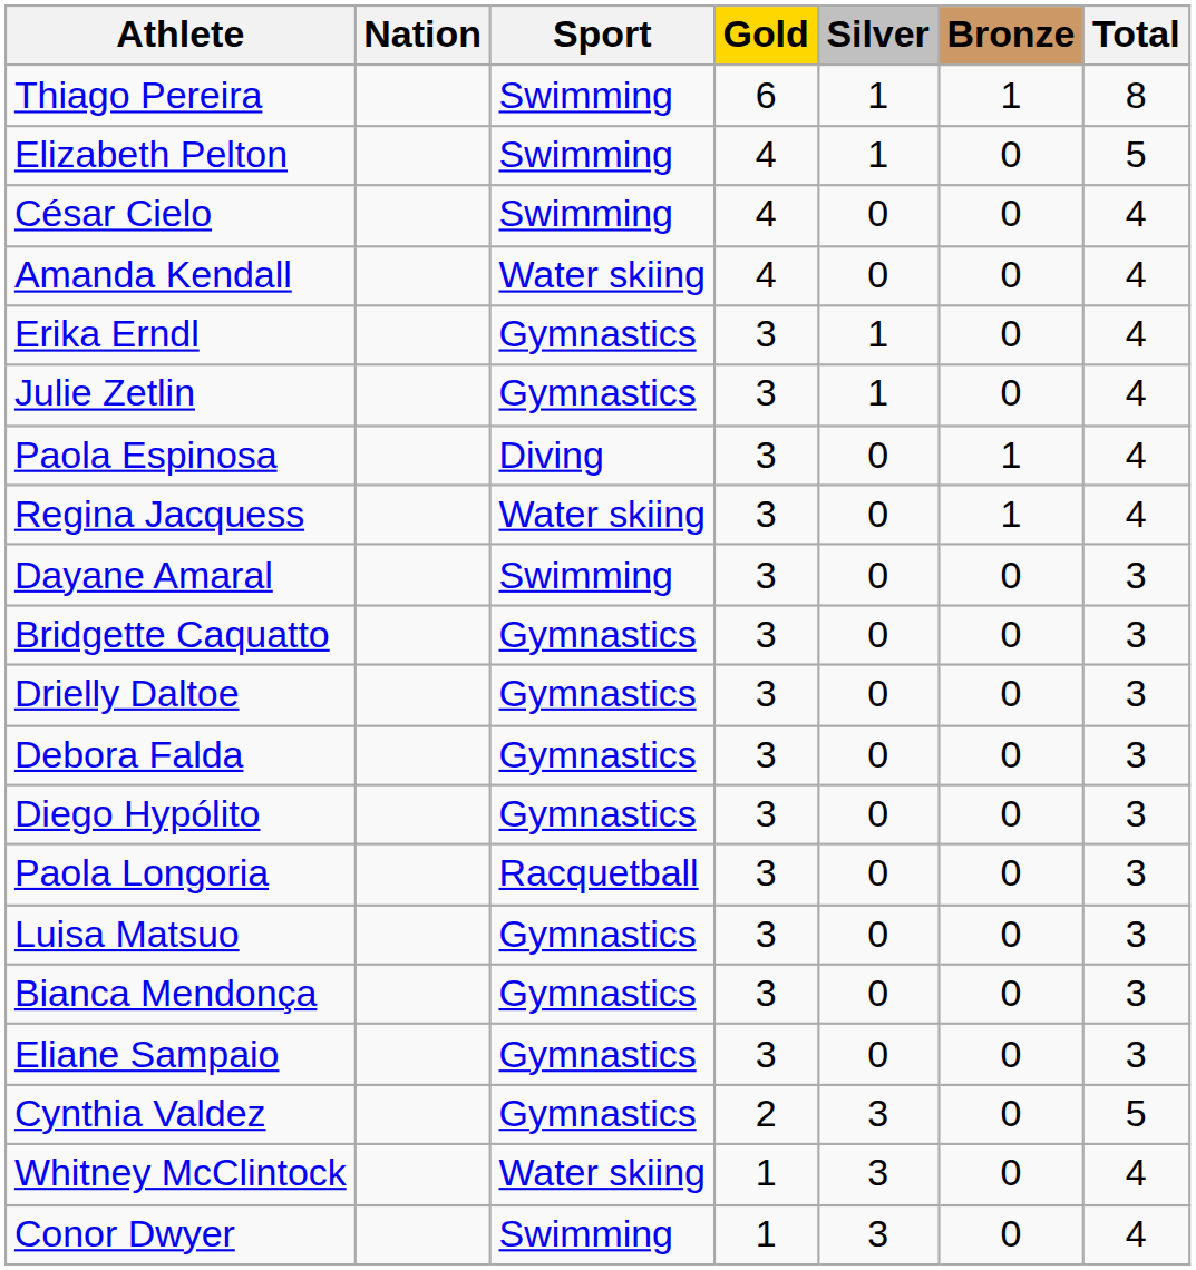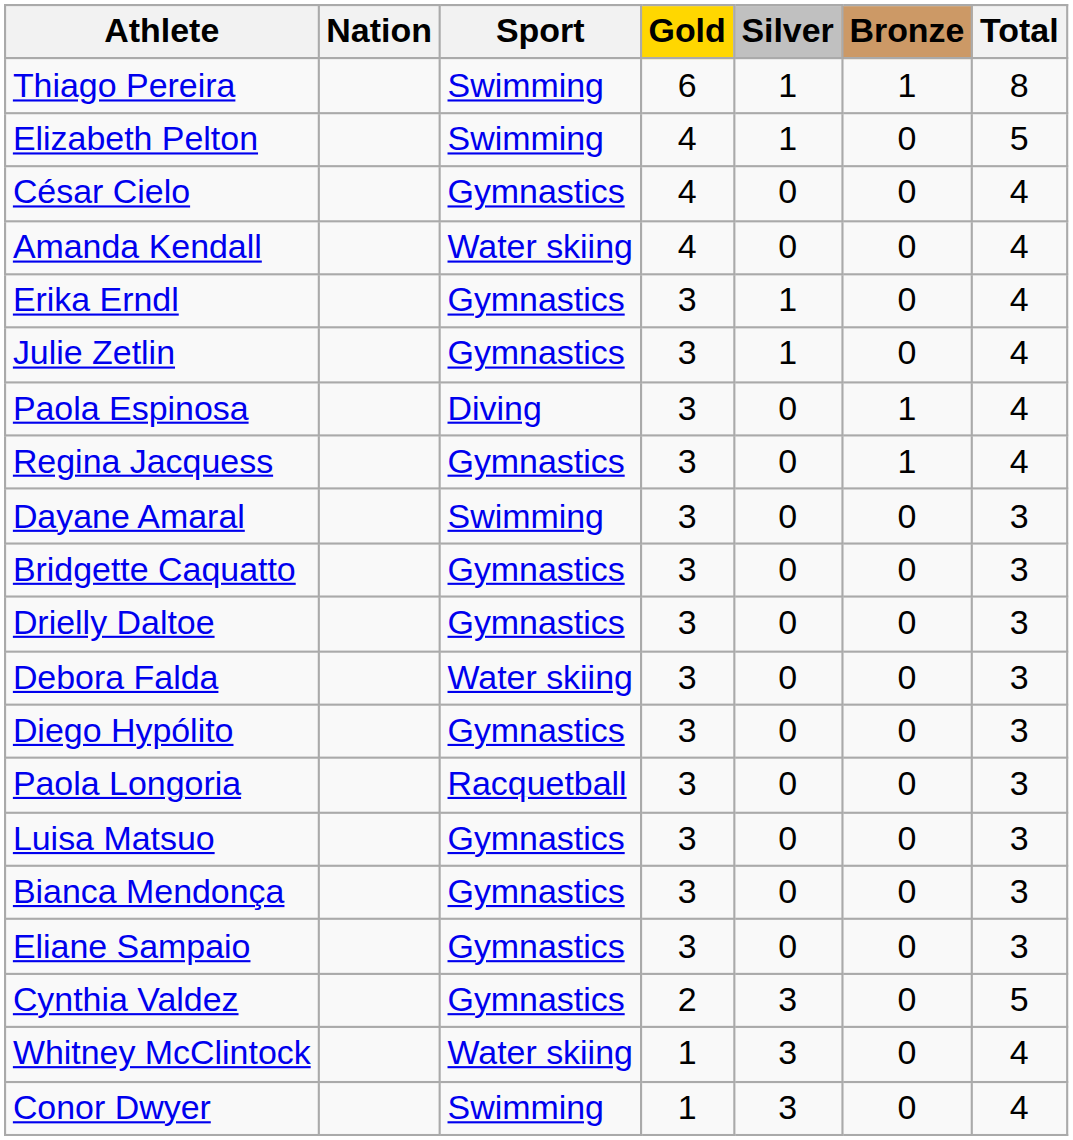César Cielo | Sport: Swimming -> Gymnastics
Regina Jacquess | Sport: Water skiing -> Gymnastics
Debora Falda | Sport: Gymnastics -> Water skiing
